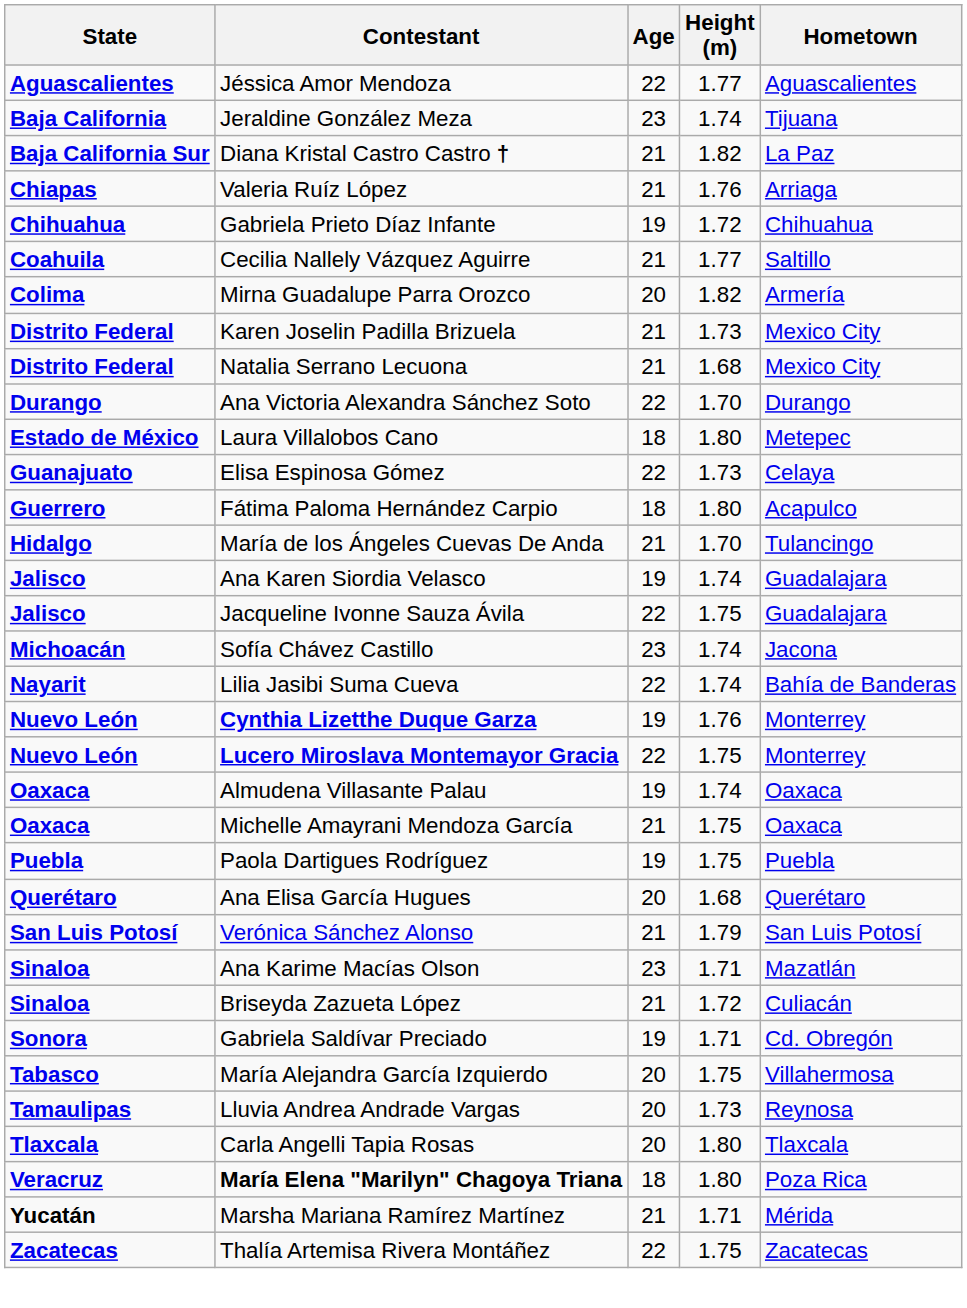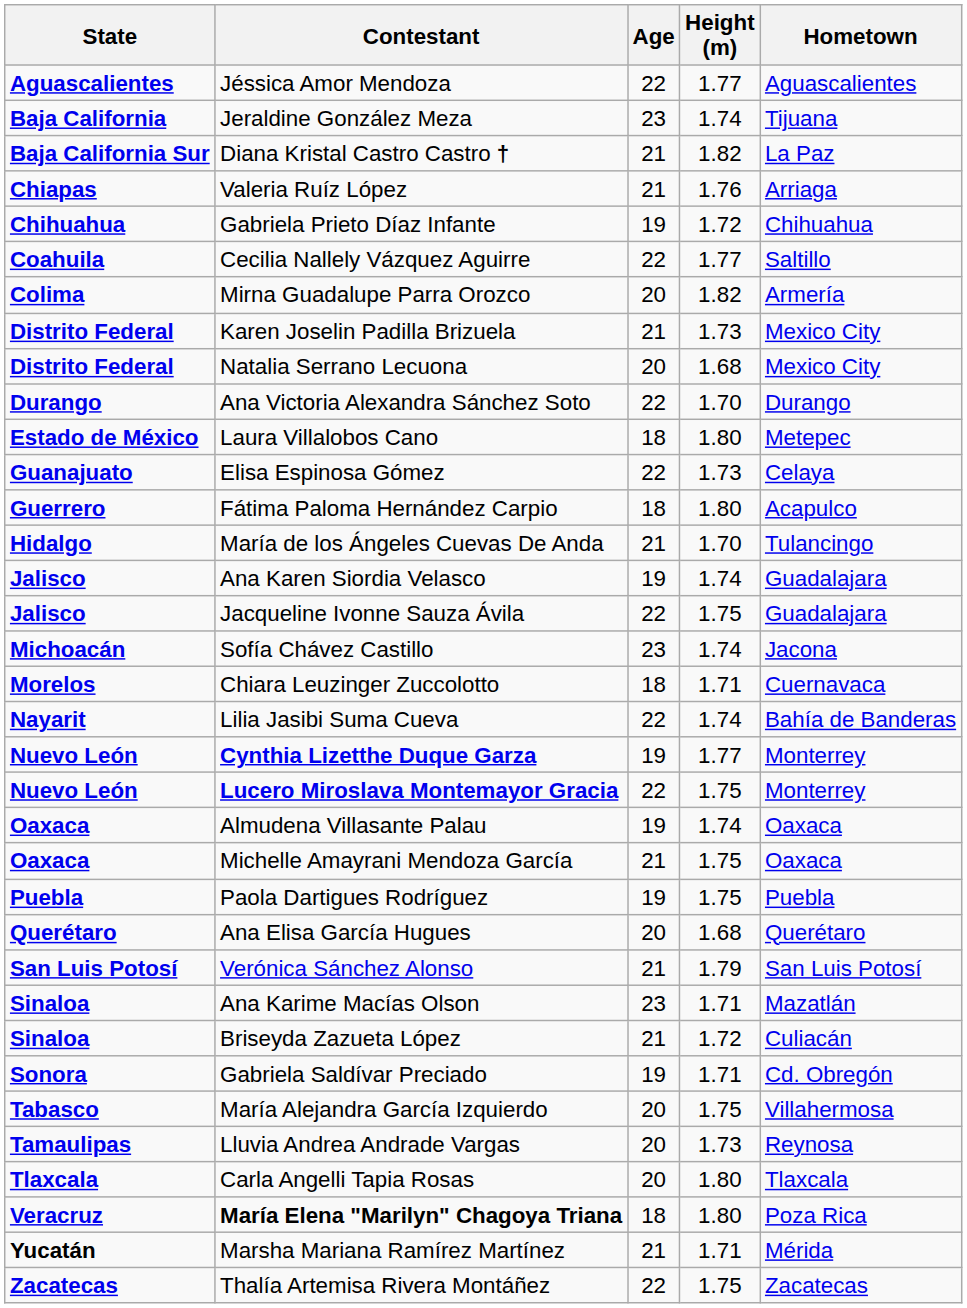Cecilia Nallely Vázquez Aguirre | Age: 21 -> 22
Natalia Serrano Lecuona | Age: 21 -> 20
+ row: Morelos | Chiara Leuzinger Zuccolotto | 18 | 1.71 | Cuernavaca
Cynthia Lizetthe Duque Garza | Height (m): 1.76 -> 1.77
